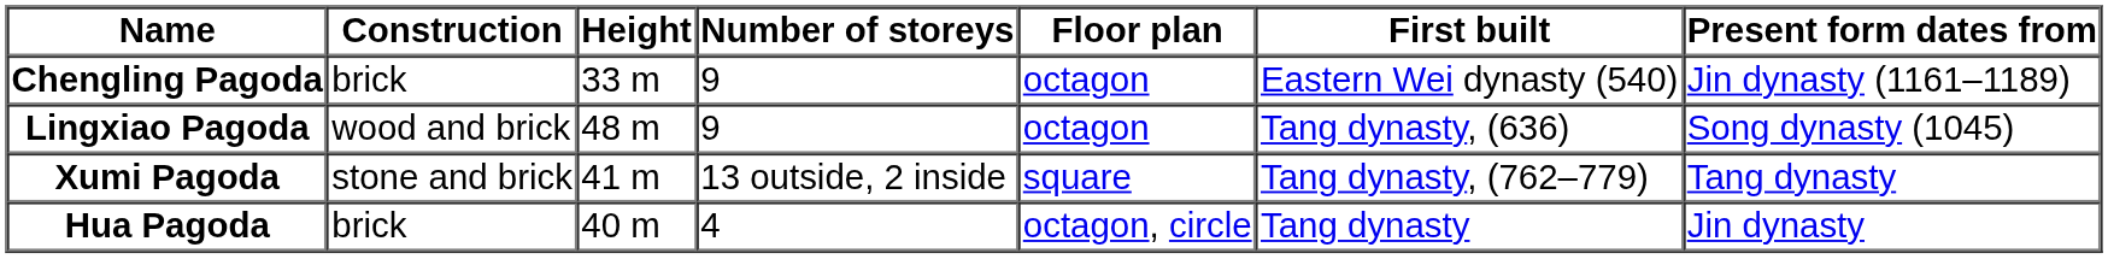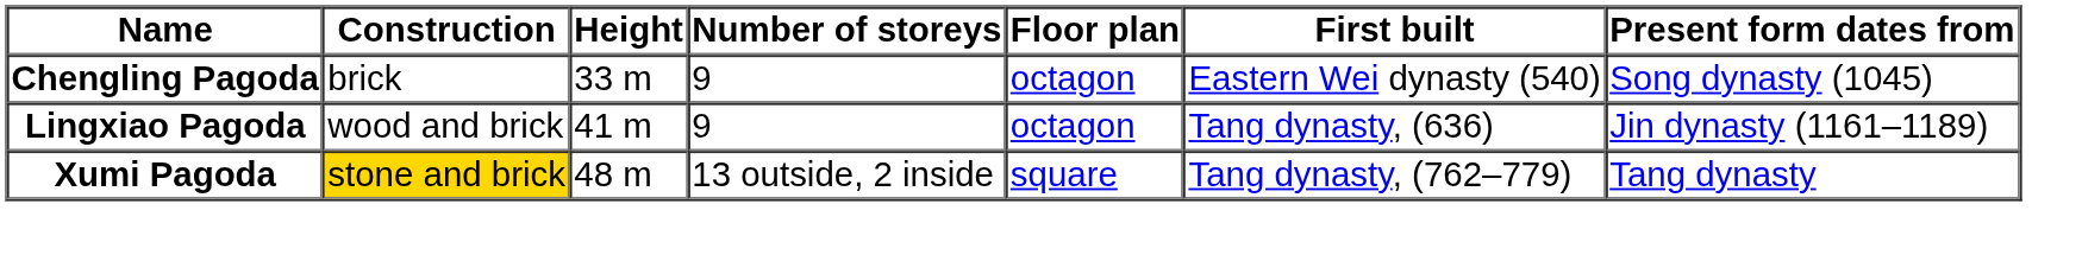Chengling Pagoda | Present form dates from: Jin dynasty (1161–1189) -> Song dynasty (1045)
Lingxiao Pagoda | Height: 48 m -> 41 m
Lingxiao Pagoda | Present form dates from: Song dynasty (1045) -> Jin dynasty (1161–1189)
Xumi Pagoda | Construction: no background -> gold background
Xumi Pagoda | Height: 41 m -> 48 m
- row: Hua Pagoda | brick | 40 m | 4 | octagon, circle | Tang dynasty | Jin dynasty
